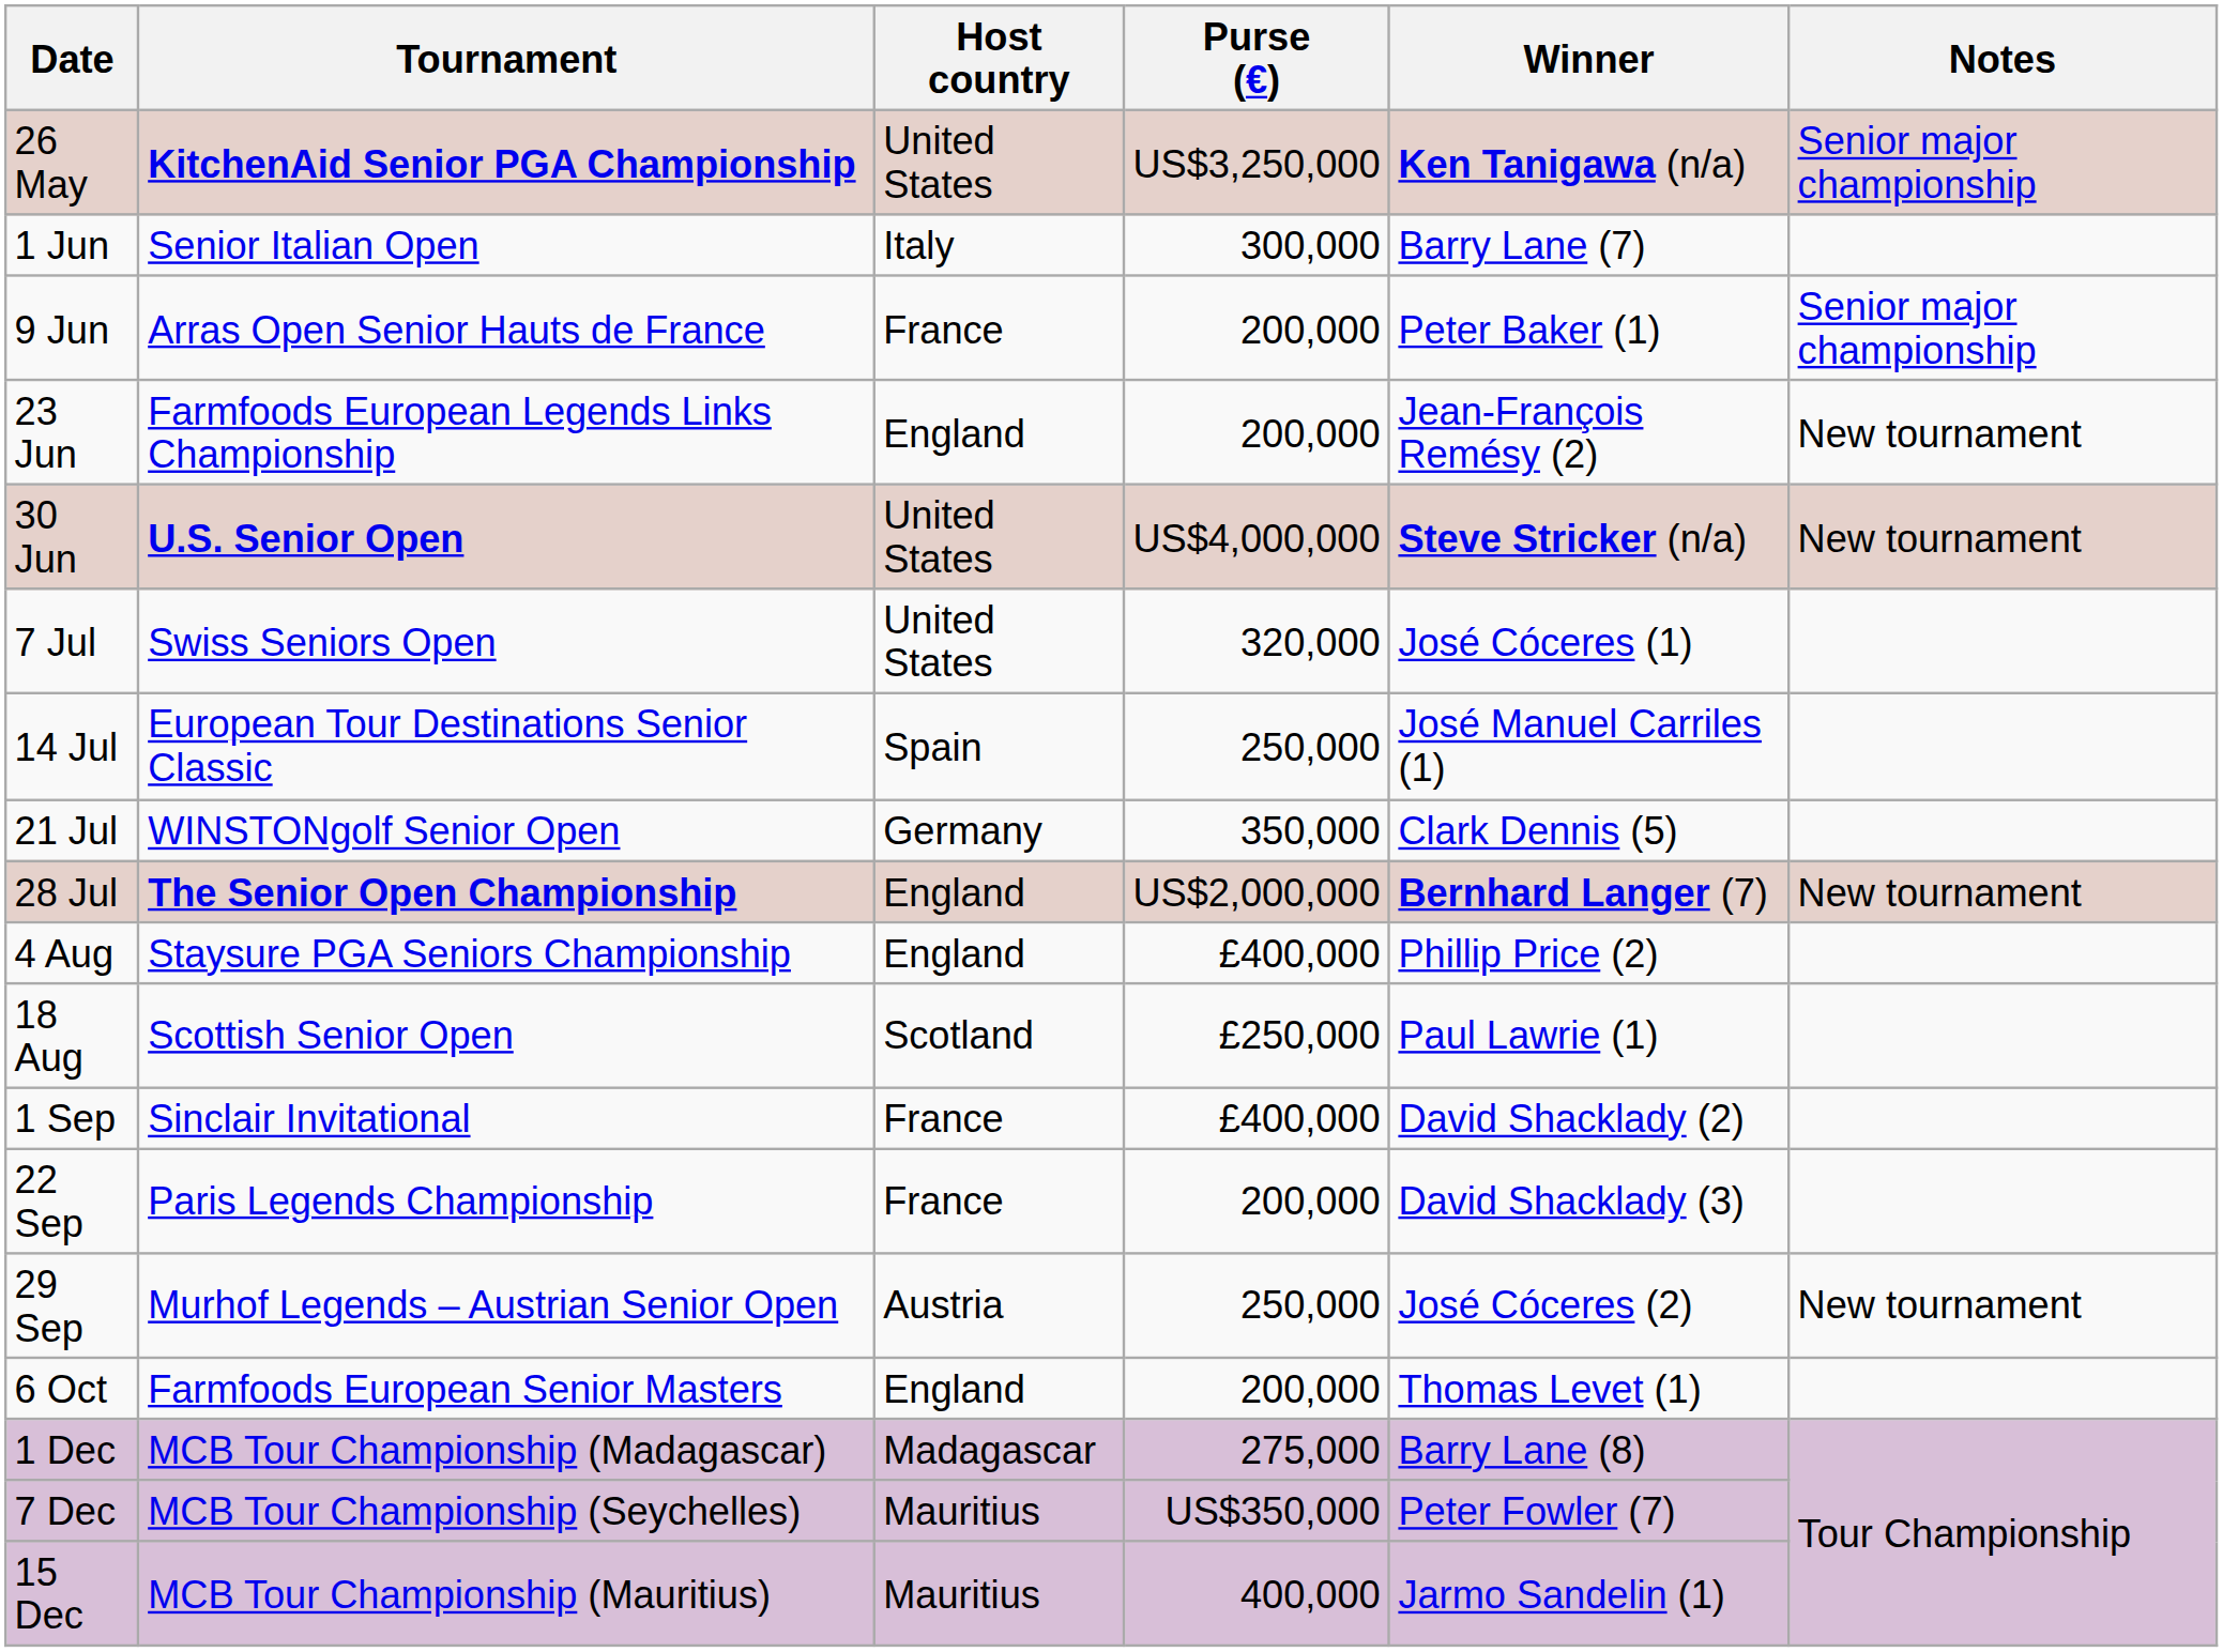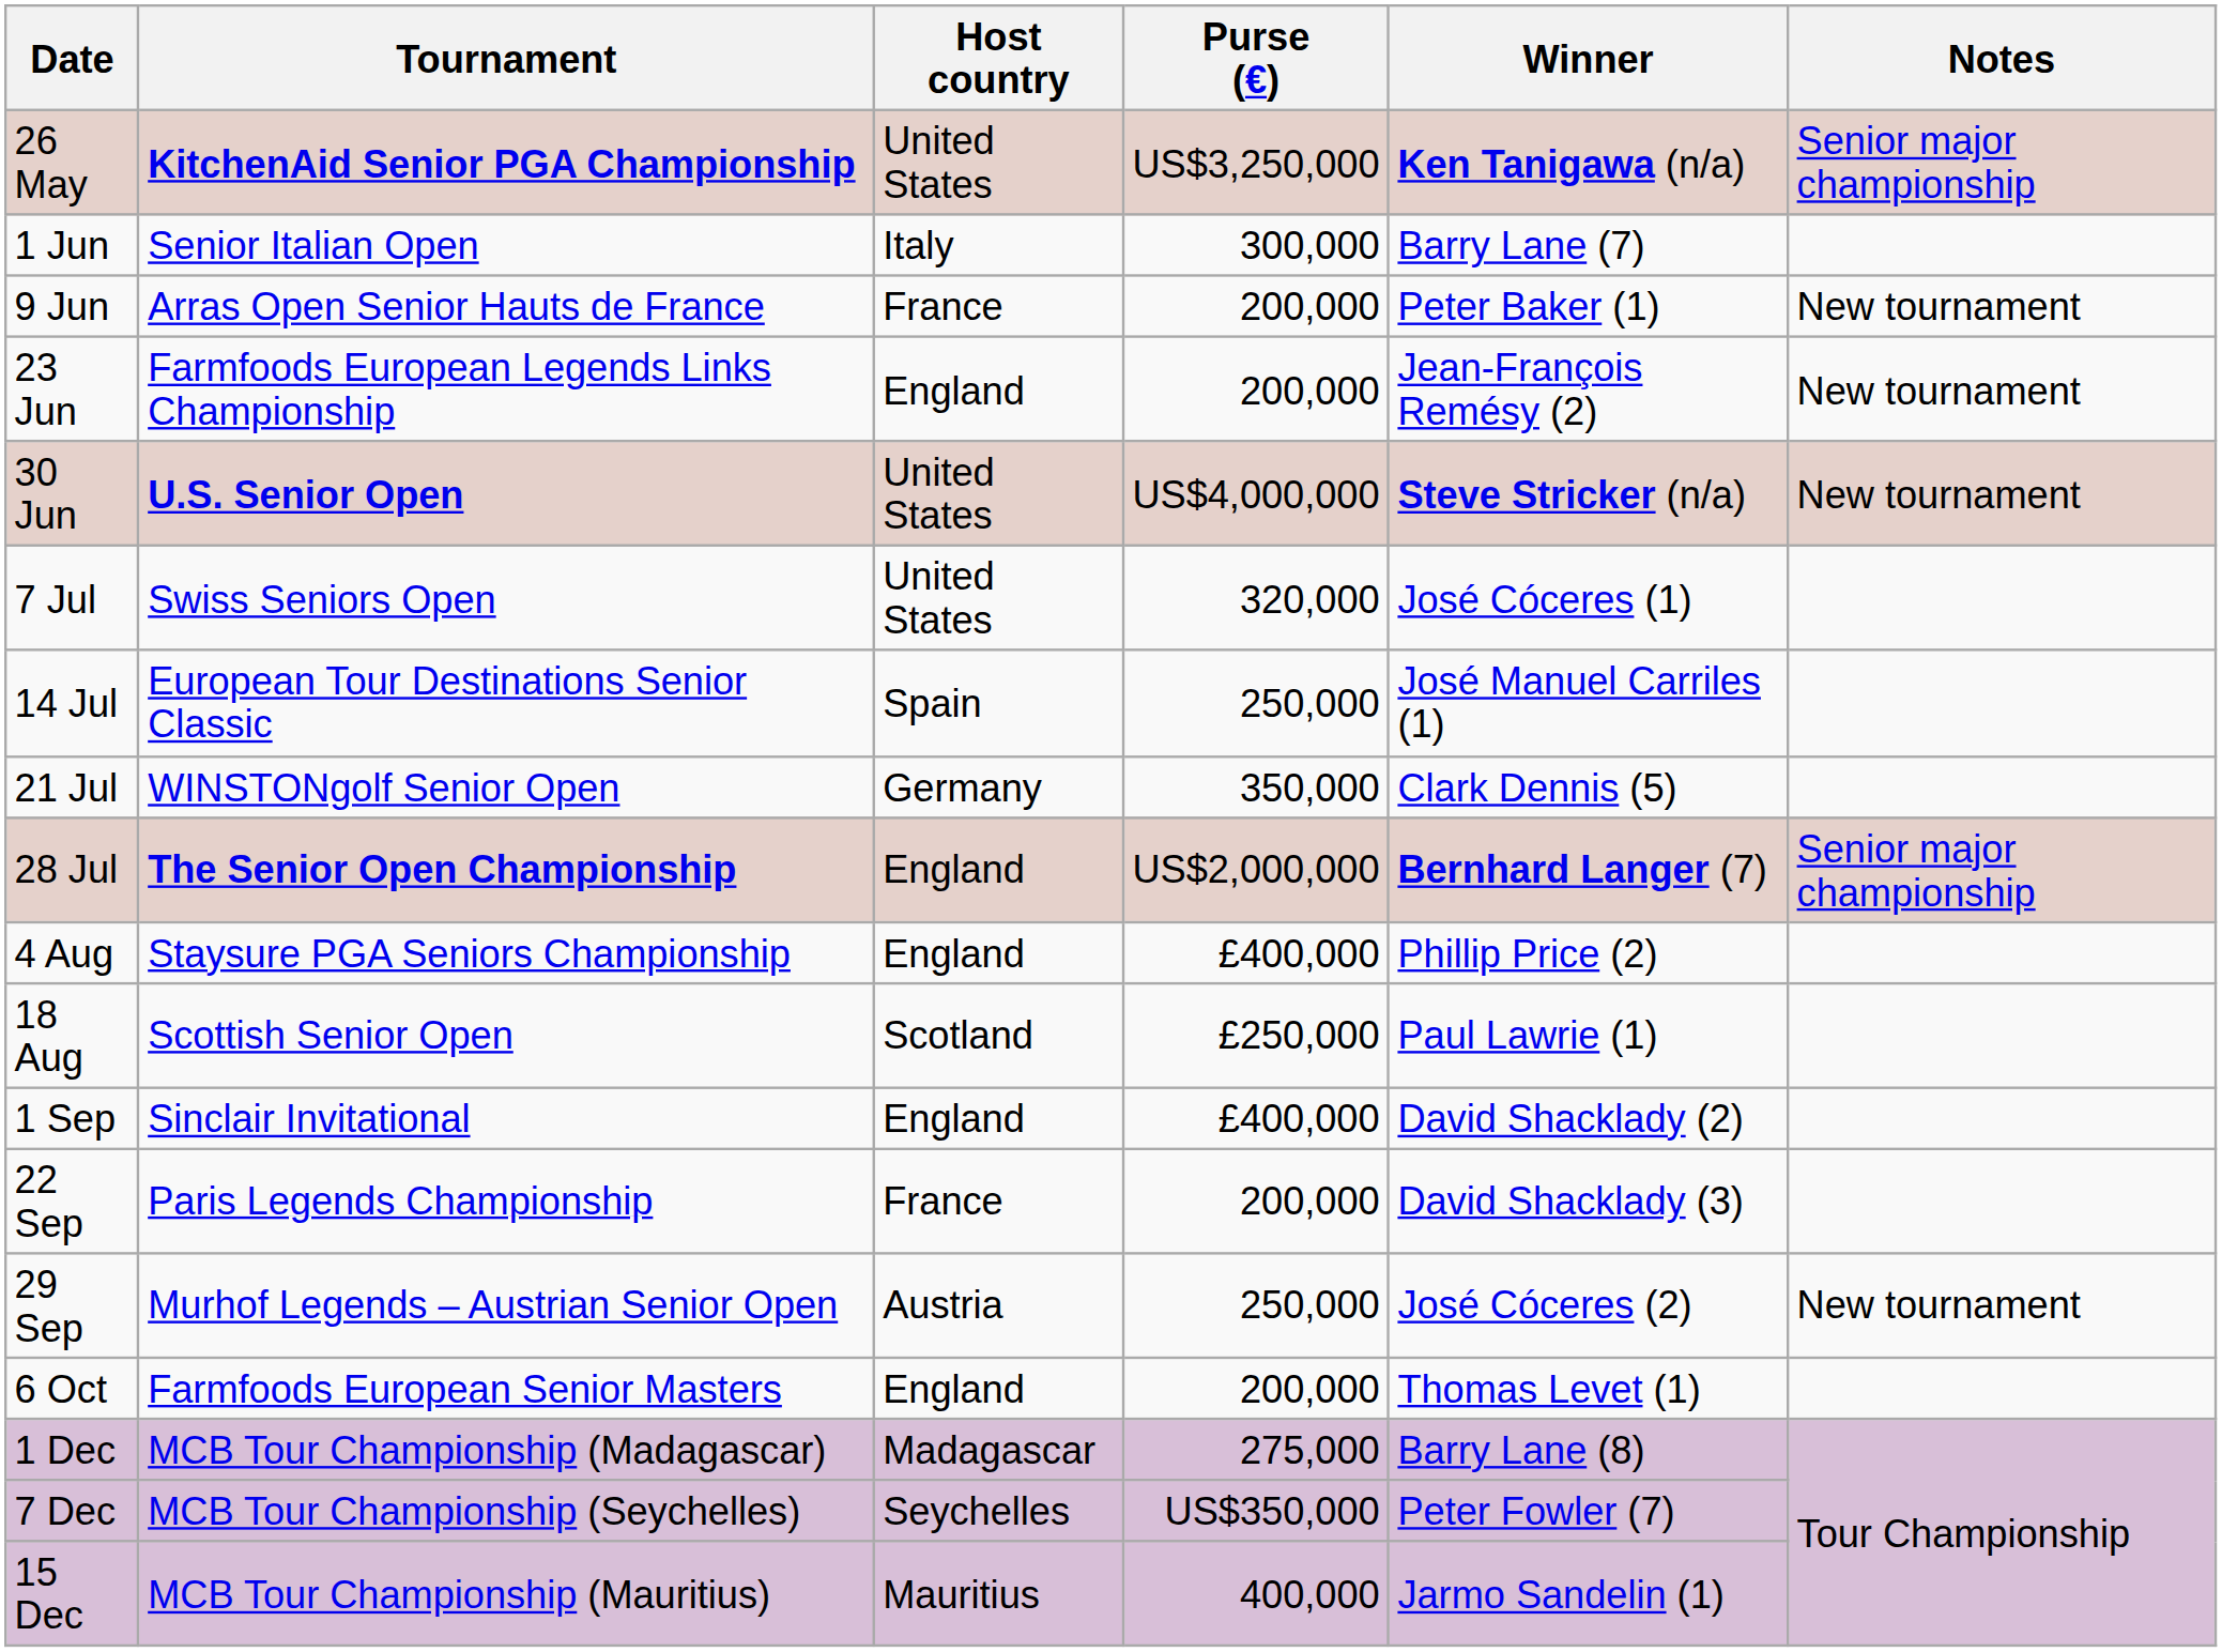9 Jun | Notes: Senior major championship -> New tournament
28 Jul | Notes: New tournament -> Senior major championship
1 Sep | Host country: France -> England
7 Dec | Host country: Mauritius -> Seychelles
